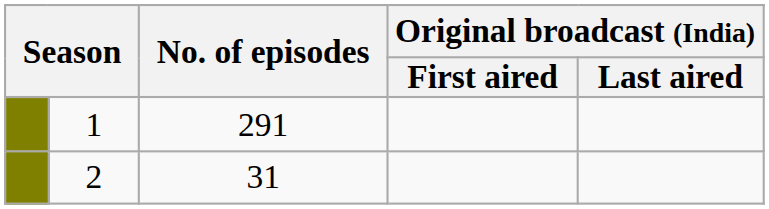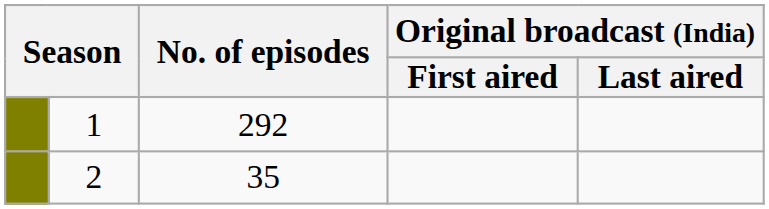1 | No. of episodes: 291 -> 292
2 | No. of episodes: 31 -> 35
